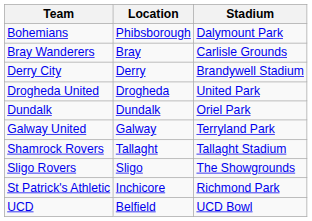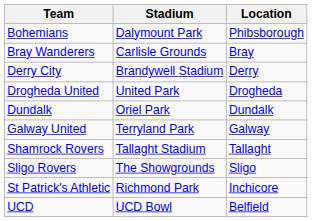columns swapped: Location <-> Stadium
